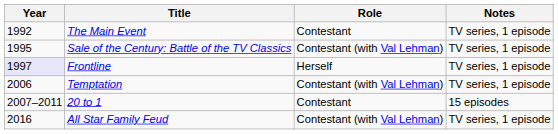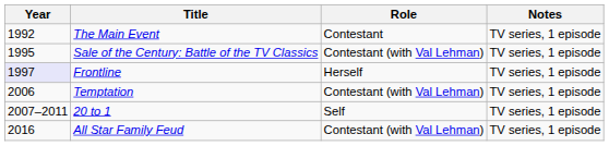20 to 1 | Role: Contestant -> Self
20 to 1 | Notes: 15 episodes -> TV series, 1 episode
